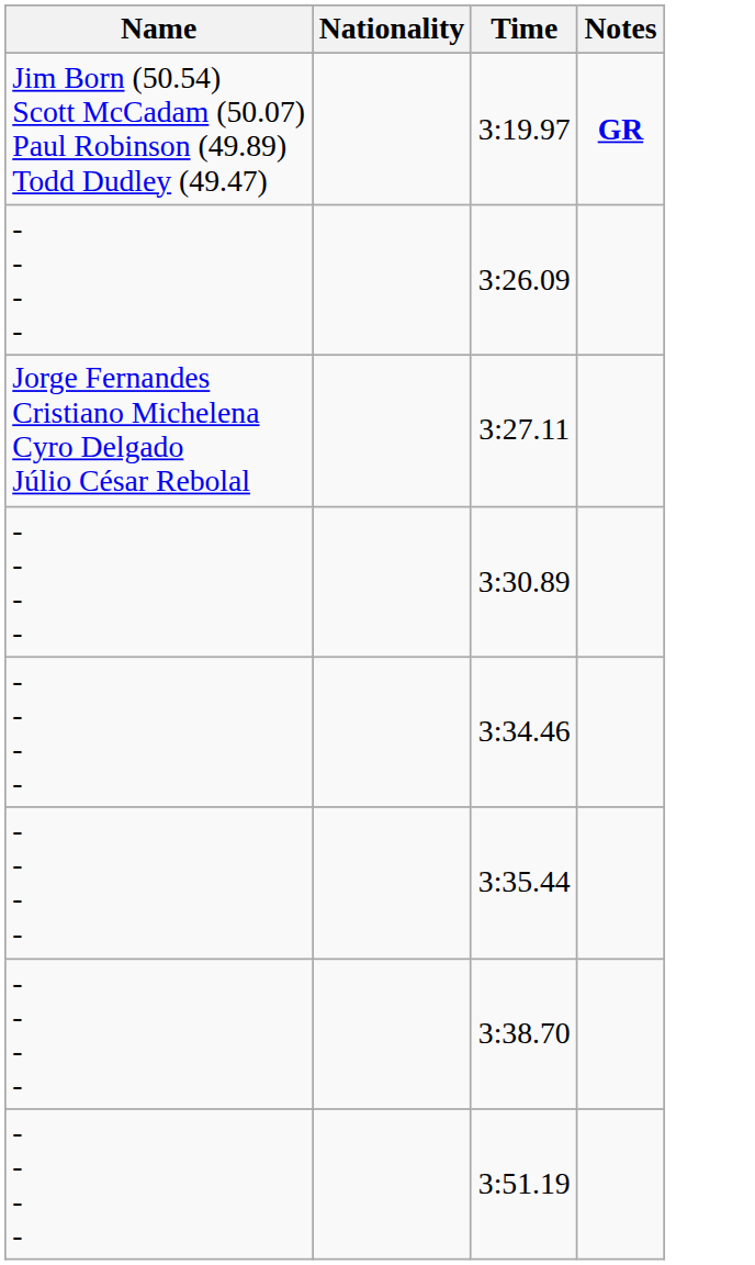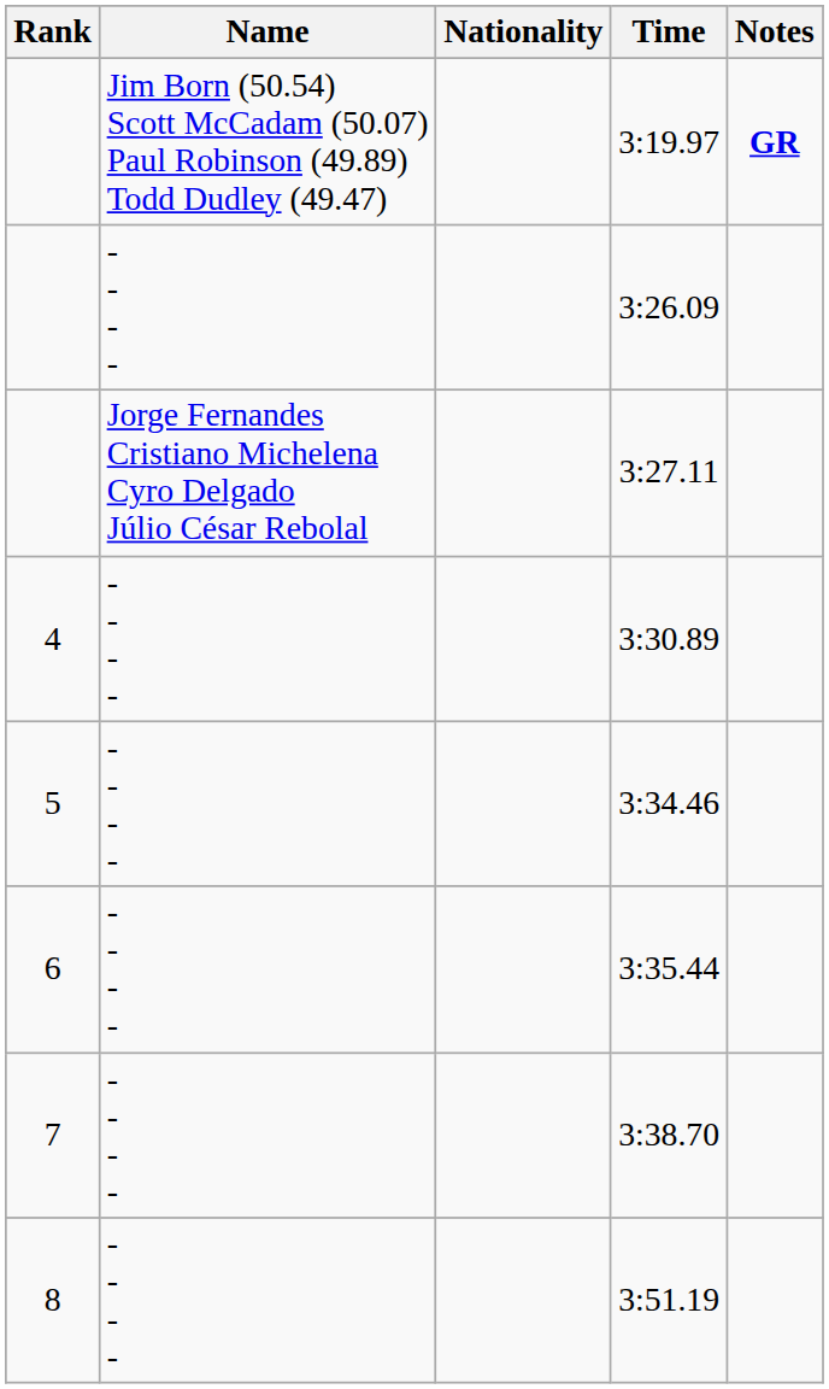+ column: Rank | 4 | 5 | 6 | 7 | 8
